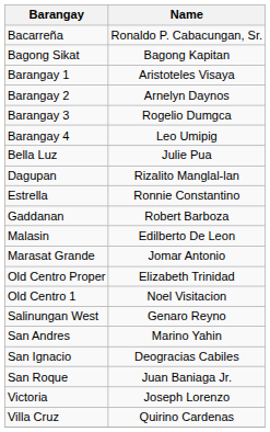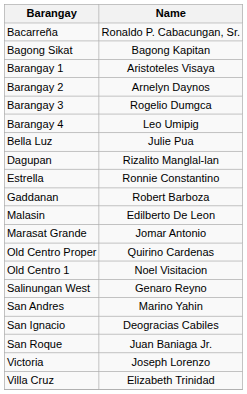Old Centro Proper | Name: Elizabeth Trinidad -> Quirino Cardenas
Villa Cruz | Name: Quirino Cardenas -> Elizabeth Trinidad
